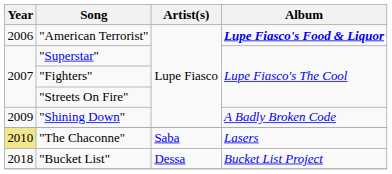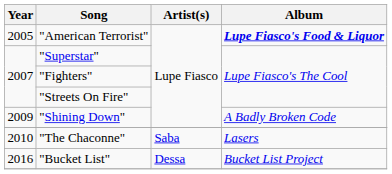"American Terrorist" | Year: 2006 -> 2005
"The Chaconne" | Year: khaki background -> no background
"Bucket List" | Year: 2018 -> 2016
